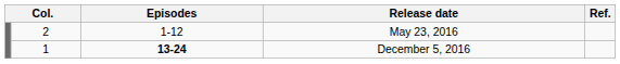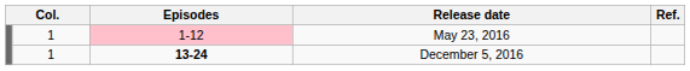May 23, 2016 | column 2: 2 -> 1
May 23, 2016 | Episodes: no background -> pink background
